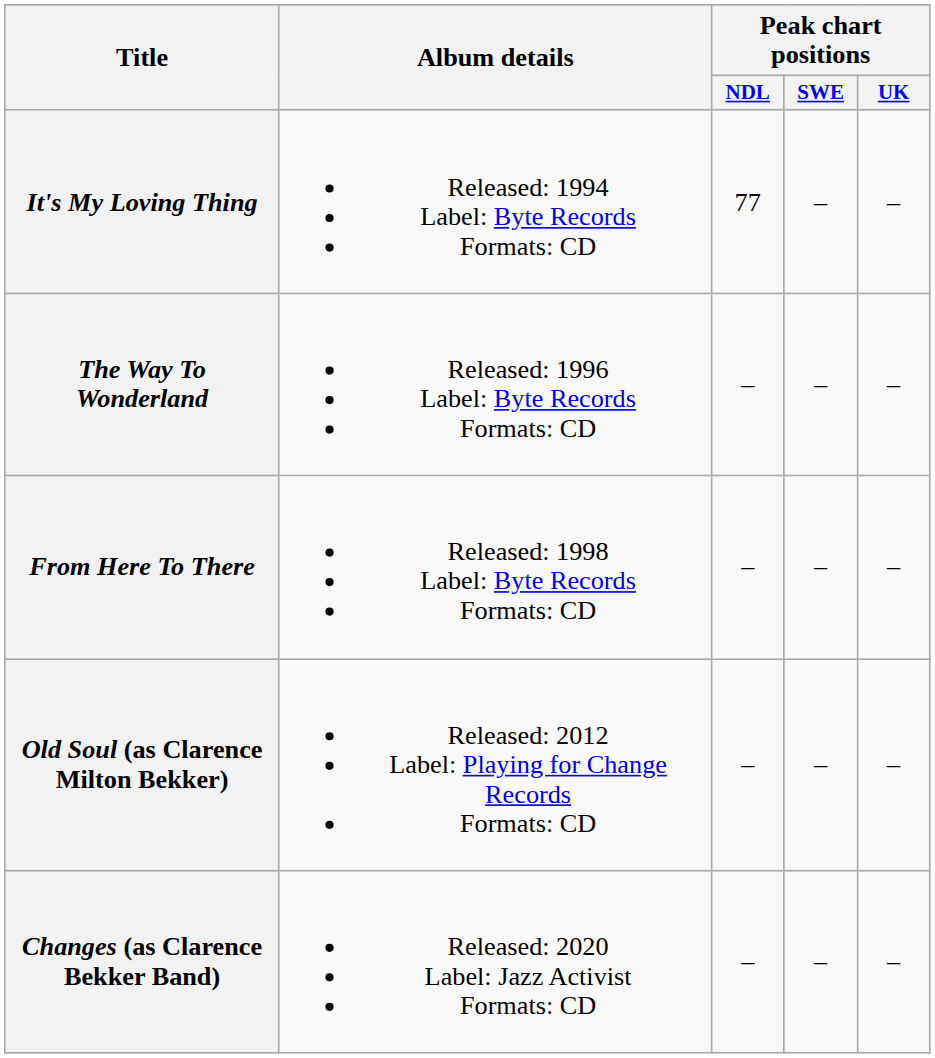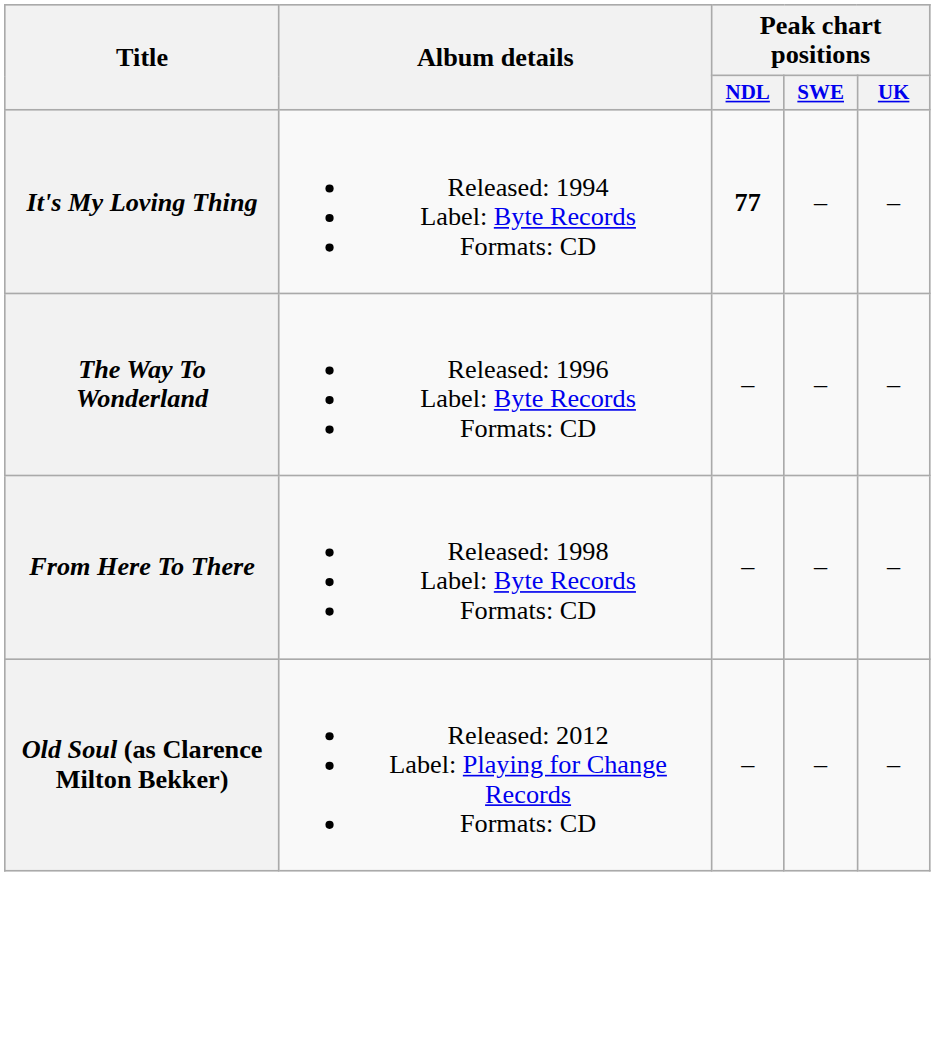It's My Loving Thing | Peak chart positions / NDL: normal -> bold
- row: Changes (as Clarence Bekker Band) | Released: 2020 Label: Jazz Activist Formats: CD | – | – | –
